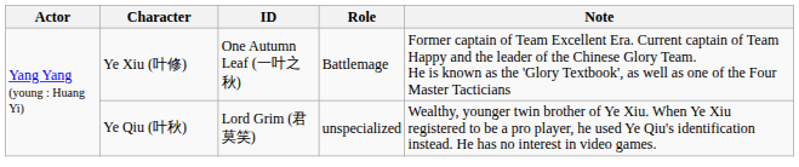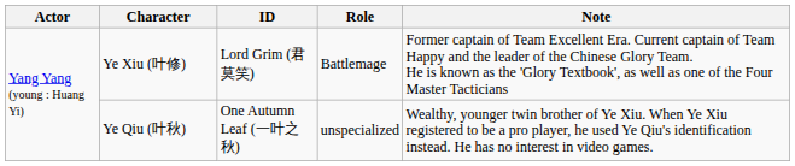Ye Xiu (叶修) | ID: One Autumn Leaf (一叶之秋) -> Lord Grim (君莫笑)
Ye Qiu (叶秋) | ID: Lord Grim (君莫笑) -> One Autumn Leaf (一叶之秋)
